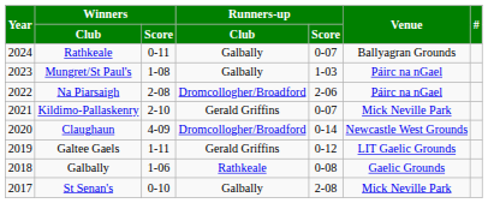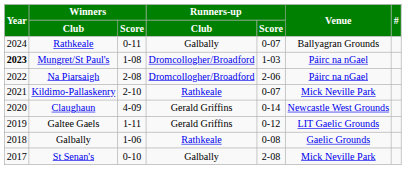Mungret/St Paul's | Year: normal -> bold
Mungret/St Paul's | Runners-up / Club: Galbally -> Dromcollogher/Broadford
Kildimo-Pallaskenry | Runners-up / Club: Gerald Griffins -> Rathkeale
Claughaun | Runners-up / Club: Dromcollogher/Broadford -> Gerald Griffins
